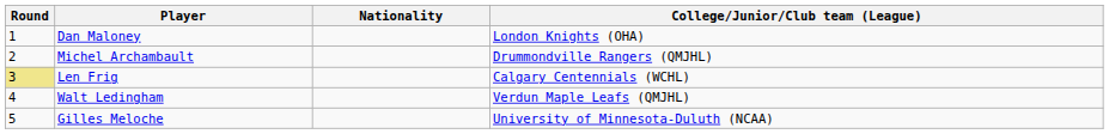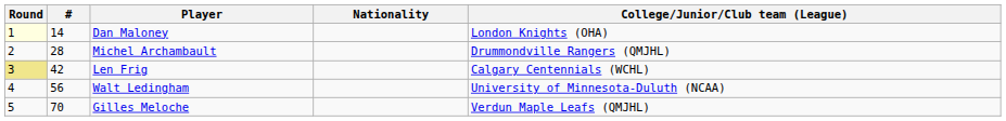+ column: # | 14 | 28 | 42 | 56 | 70
Dan Maloney | Round: no background -> lightyellow background
Walt Ledingham | College/Junior/Club team (League): Verdun Maple Leafs (QMJHL) -> University of Minnesota-Duluth (NCAA)
Gilles Meloche | College/Junior/Club team (League): University of Minnesota-Duluth (NCAA) -> Verdun Maple Leafs (QMJHL)
